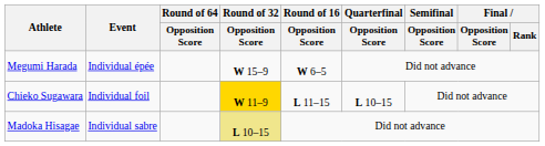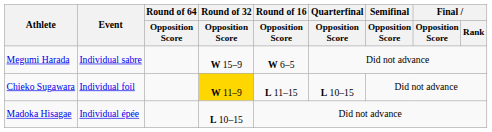Megumi Harada | Event: Individual épée -> Individual sabre
Madoka Hisagae | Event: Individual sabre -> Individual épée
Madoka Hisagae | Round of 32 / Opposition Score: khaki background -> no background
